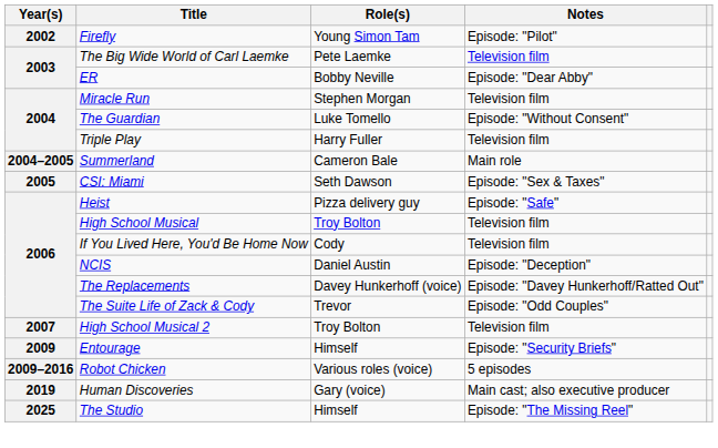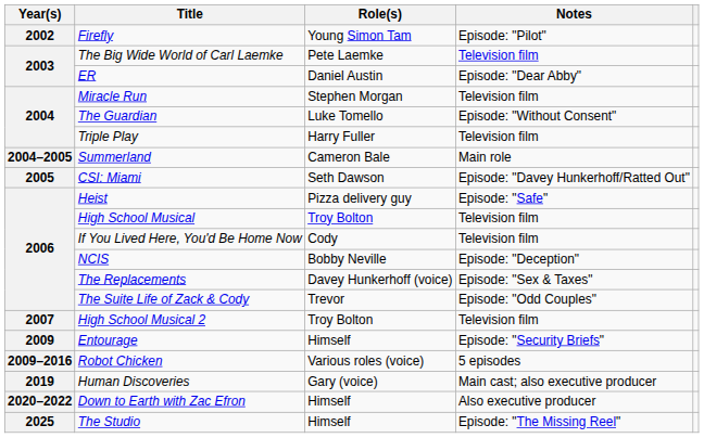ER | Role(s): Bobby Neville -> Daniel Austin
CSI: Miami | Notes: Episode: "Sex & Taxes" -> Episode: "Davey Hunkerhoff/Ratted Out"
NCIS | Role(s): Daniel Austin -> Bobby Neville
The Replacements | Notes: Episode: "Davey Hunkerhoff/Ratted Out" -> Episode: "Sex & Taxes"
+ row: 2020–2022 | Down to Earth with Zac Efron | Himself | Also executive producer
